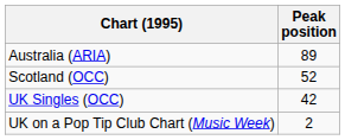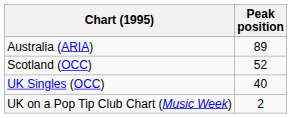UK Singles (OCC) | Peak position: 42 -> 40
